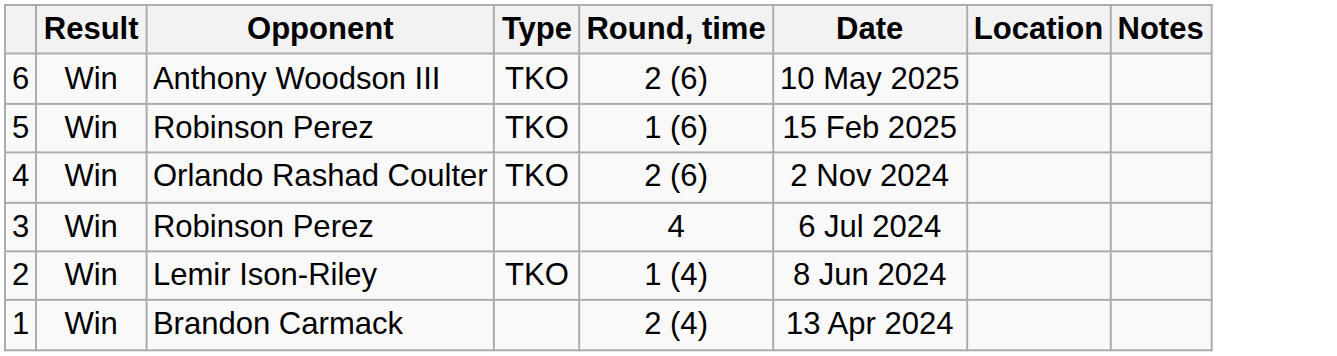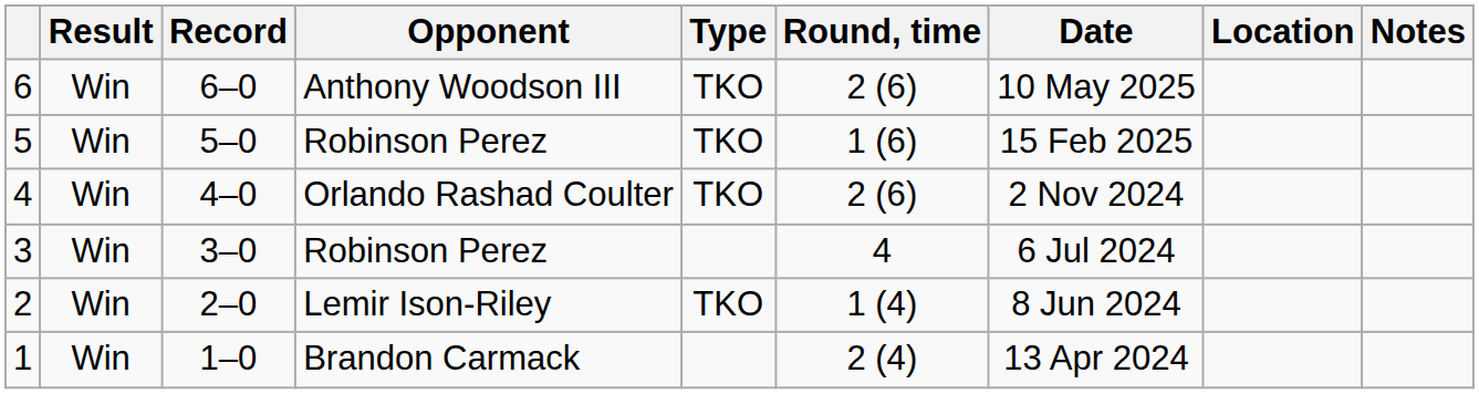+ column: Record | 6–0 | 5–0 | 4–0 | 3–0 | 2–0 | 1–0
